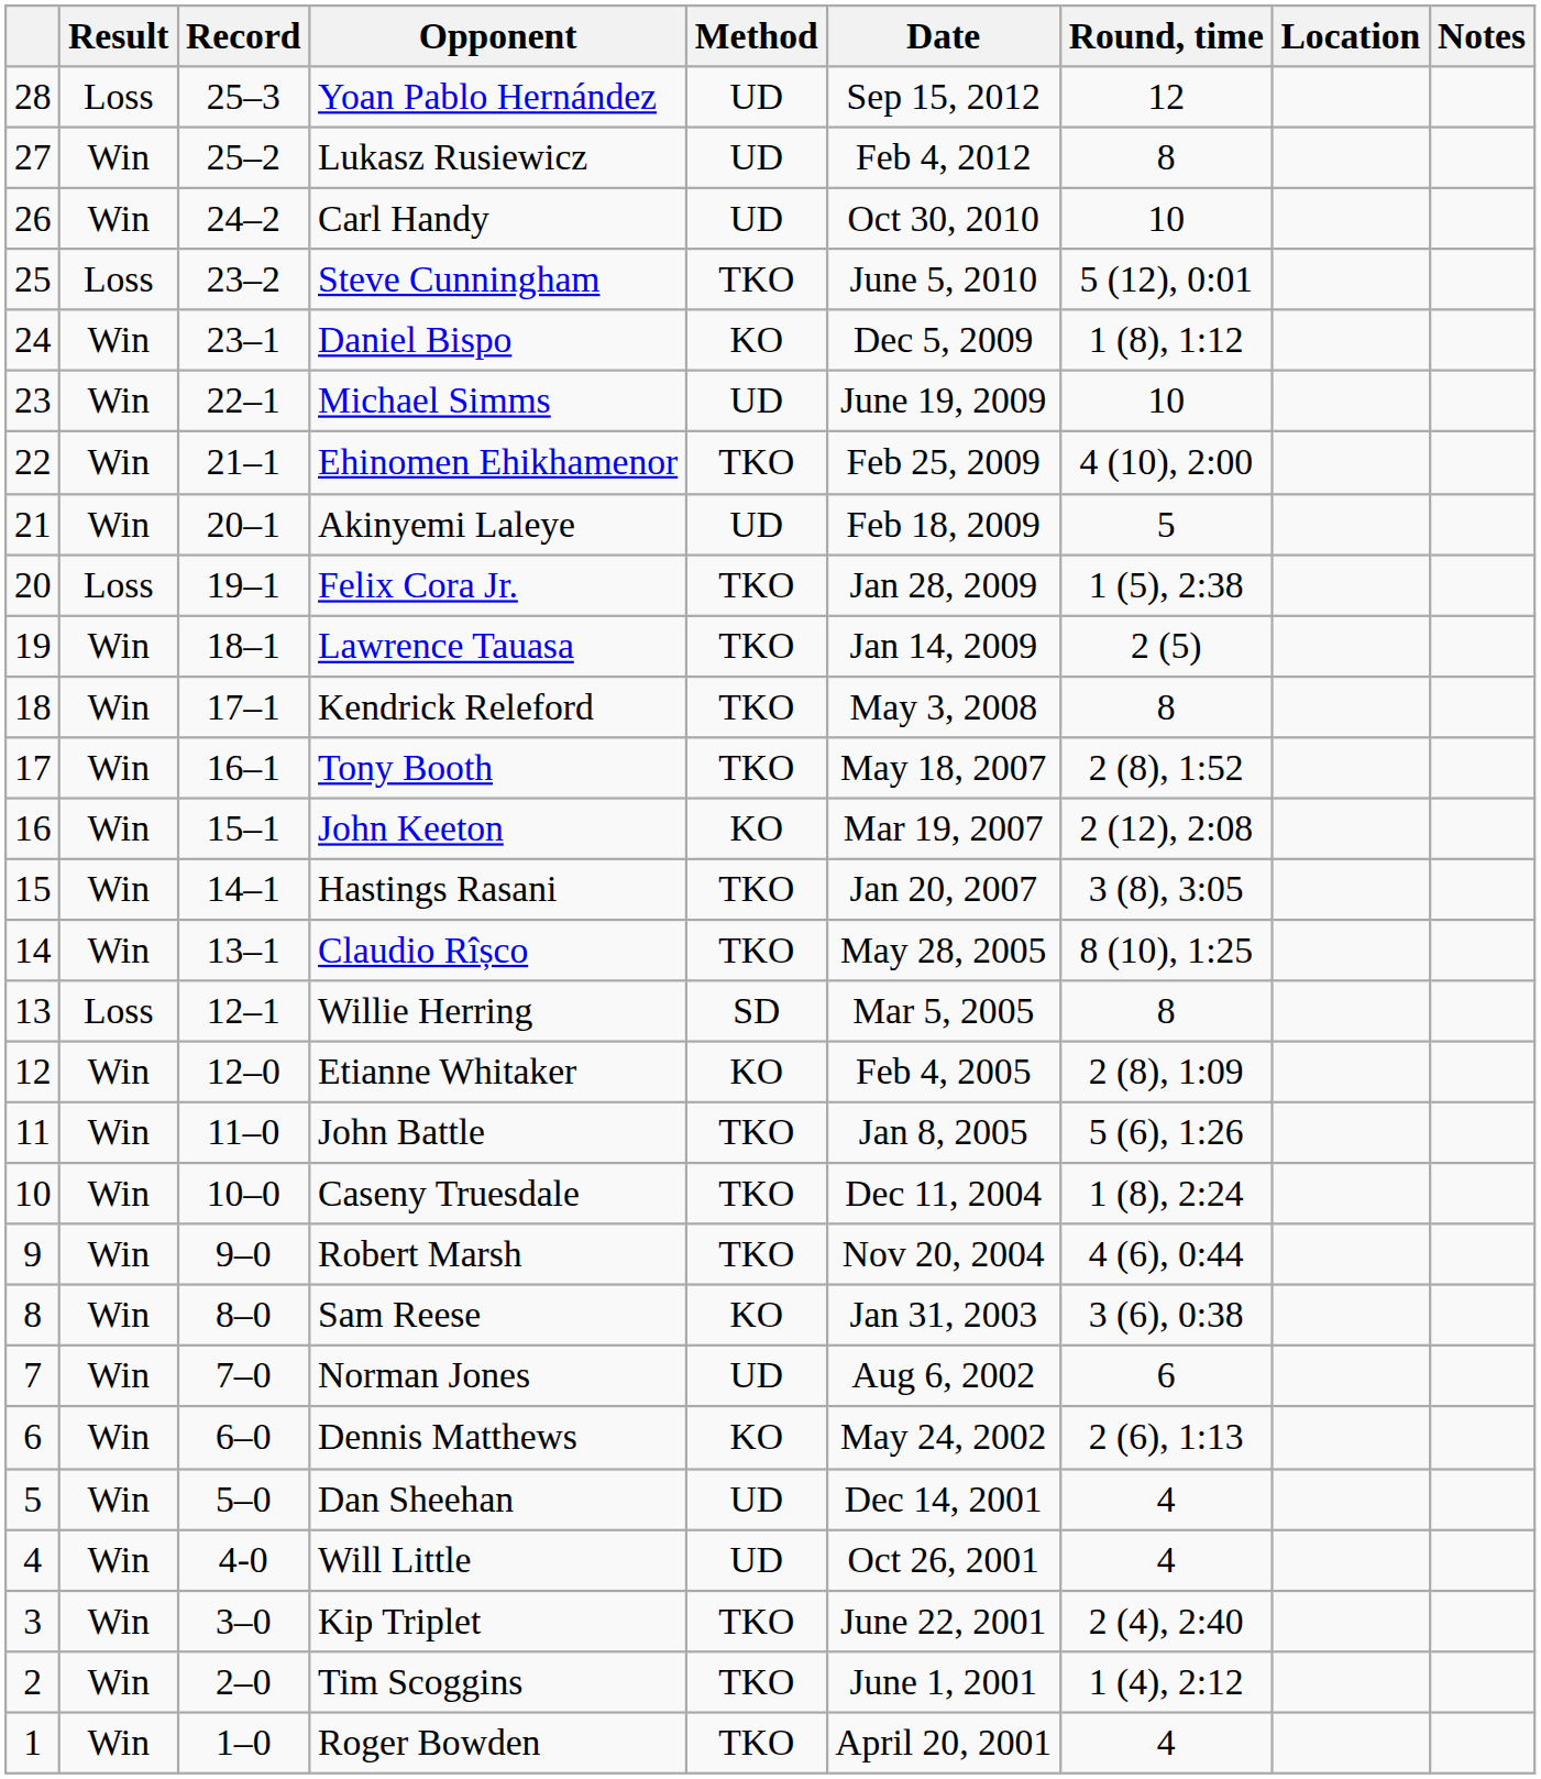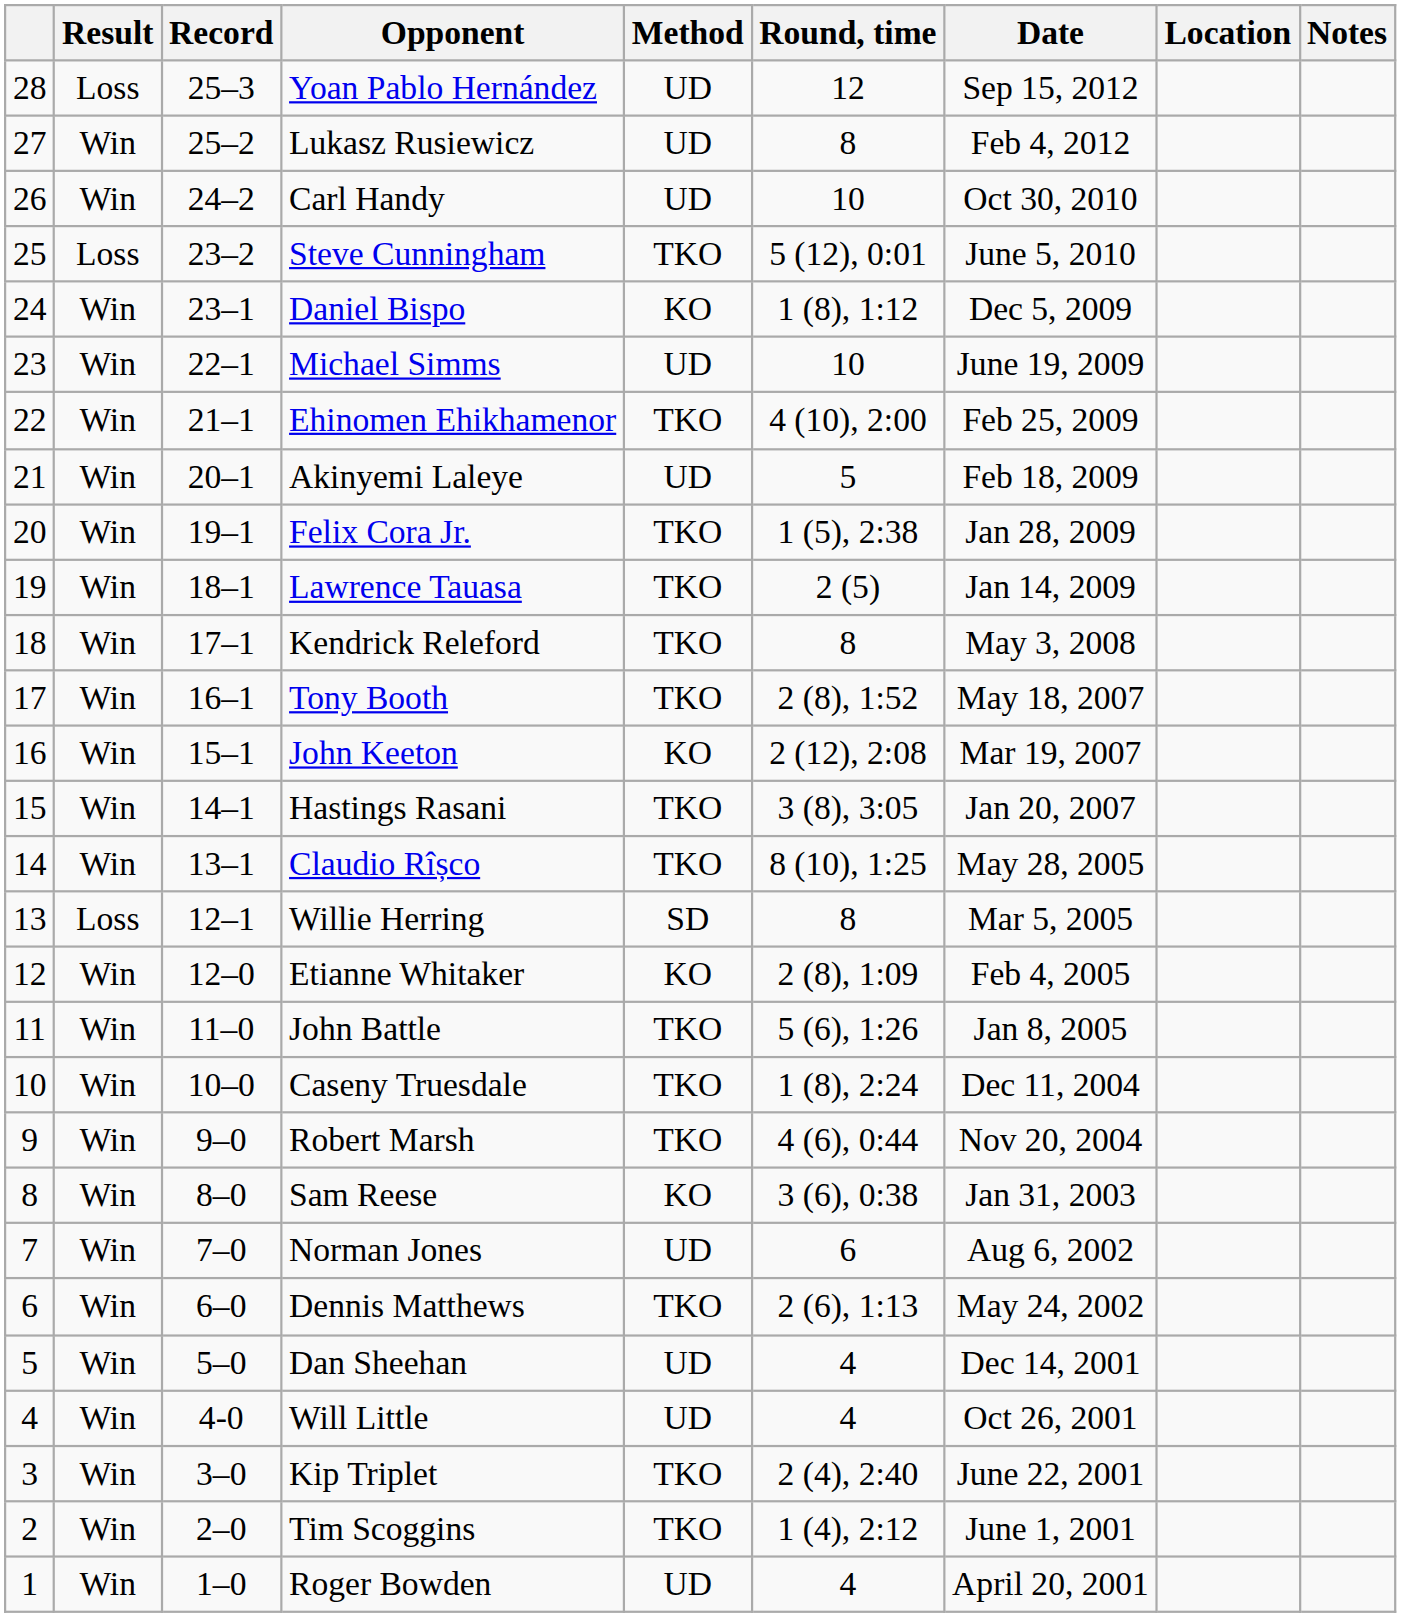columns swapped: Round, time <-> Date
Felix Cora Jr. | Result: Loss -> Win
Dennis Matthews | Method: KO -> TKO
Roger Bowden | Method: TKO -> UD
